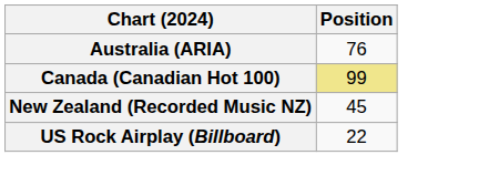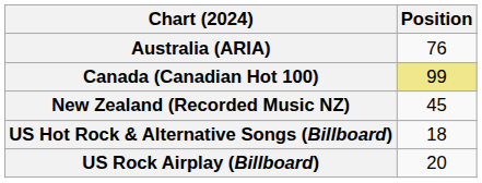+ row: US Hot Rock & Alternative Songs (Billboard) | 18
US Rock Airplay (Billboard) | Position: 22 -> 20
